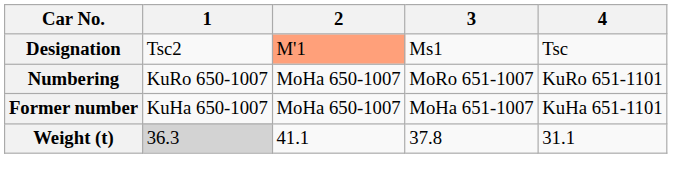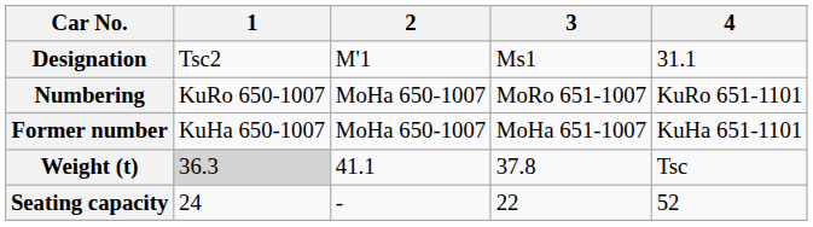Designation | 2: lightsalmon background -> no background
Designation | 4: Tsc -> 31.1
Weight (t) | 4: 31.1 -> Tsc
+ row: Seating capacity | 24 | - | 22 | 52
